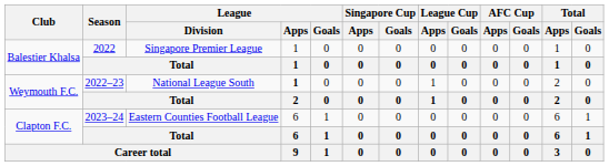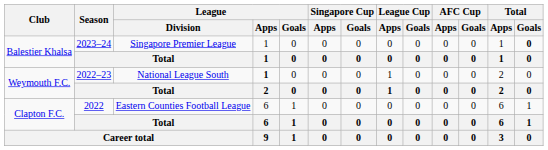Balestier Khalsa / Singapore Premier League | Season: 2022 -> 2023–24
Balestier Khalsa / Singapore Premier League | Total / Goals: normal -> bold
Clapton F.C. / Eastern Counties Football League | Season: 2023–24 -> 2022
